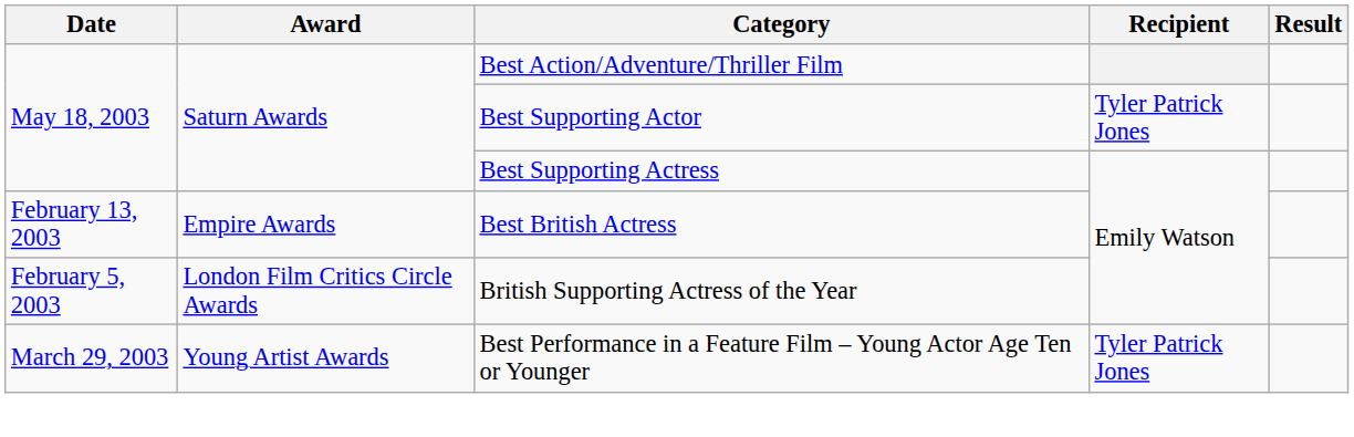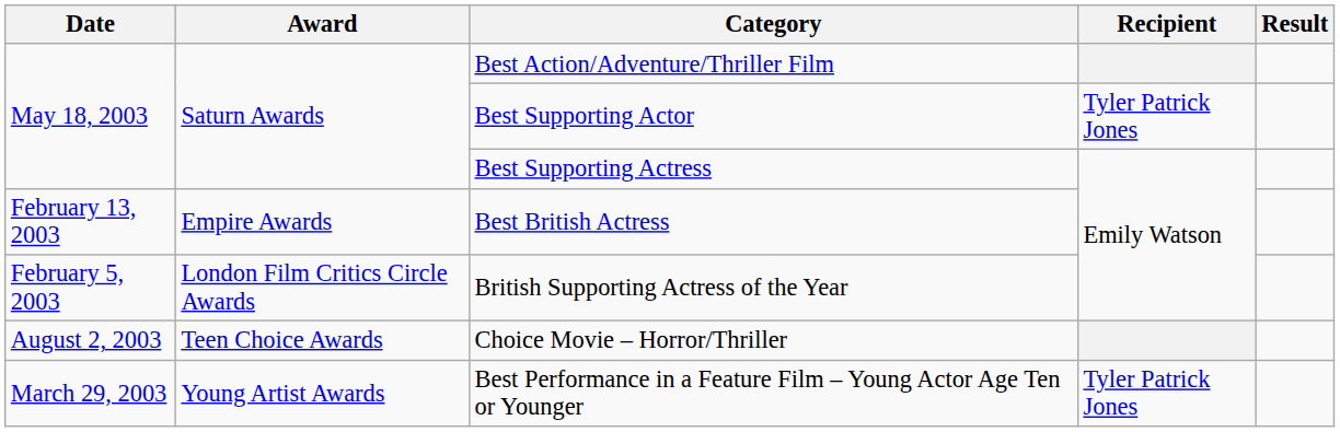+ row: August 2, 2003 | Teen Choice Awards | Choice Movie – Horror/Thriller
